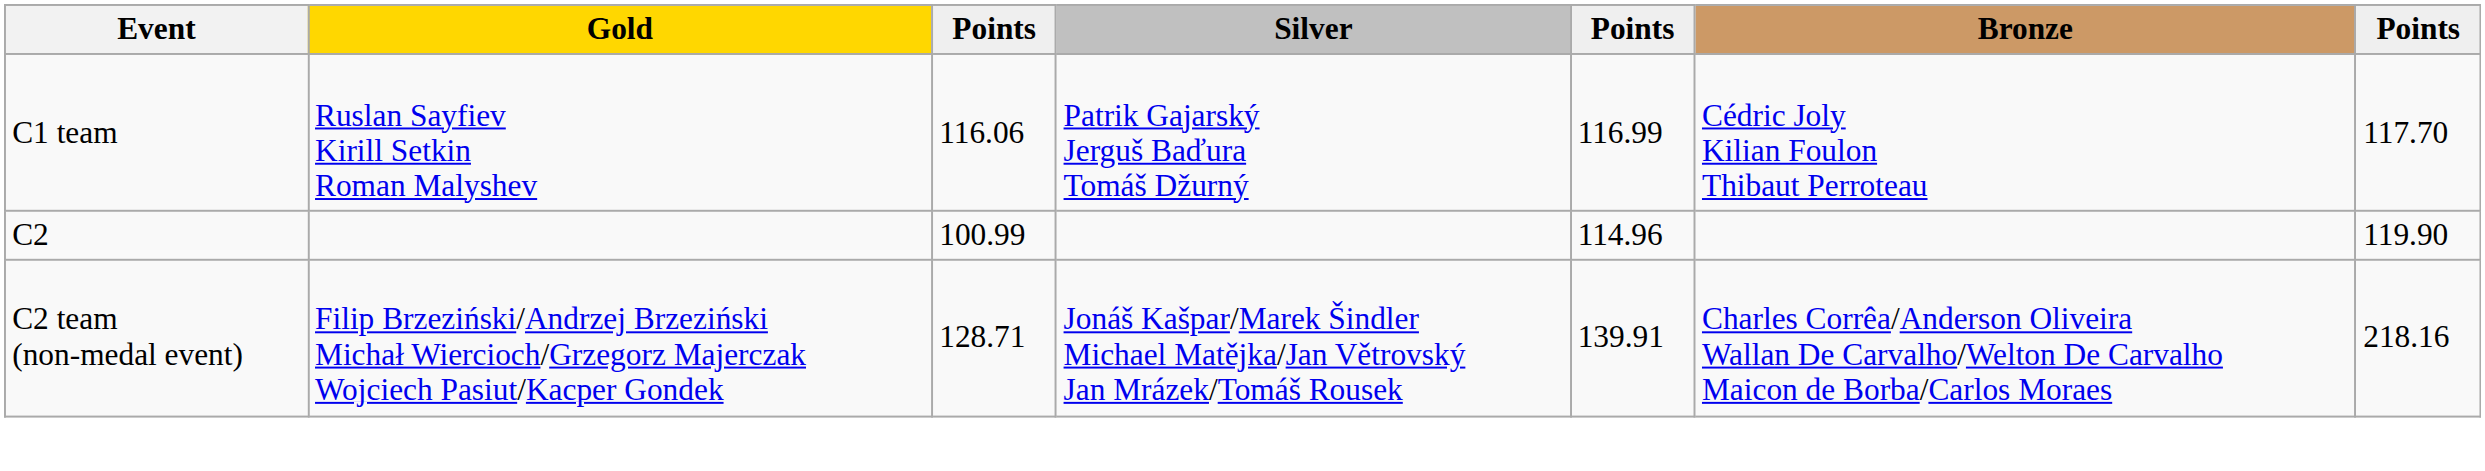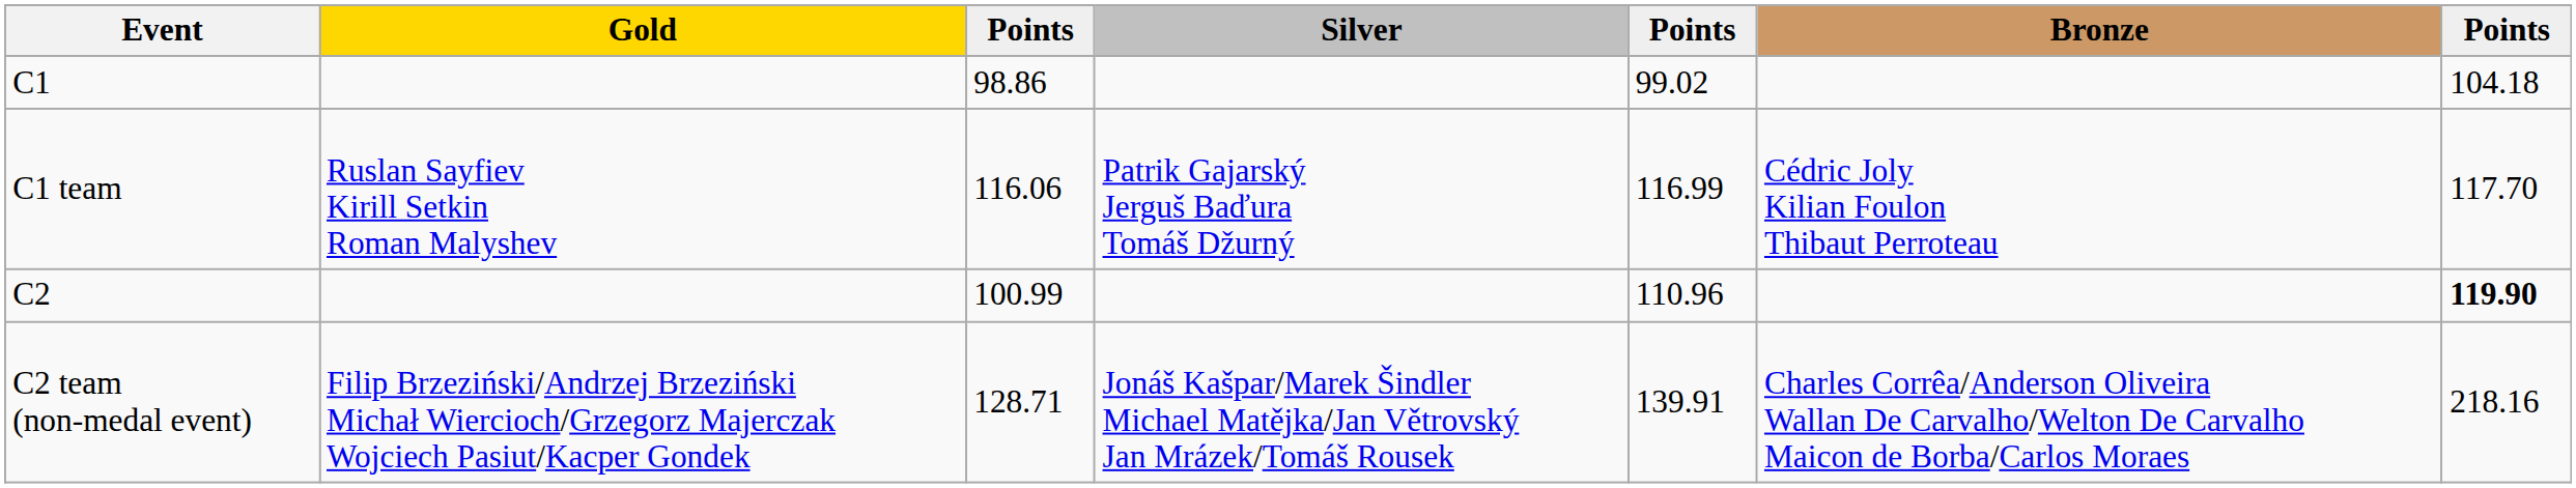+ row: C1 | 98.86 | 99.02 | 104.18
C2 | column 5: 114.96 -> 110.96
C2 | column 7: normal -> bold
